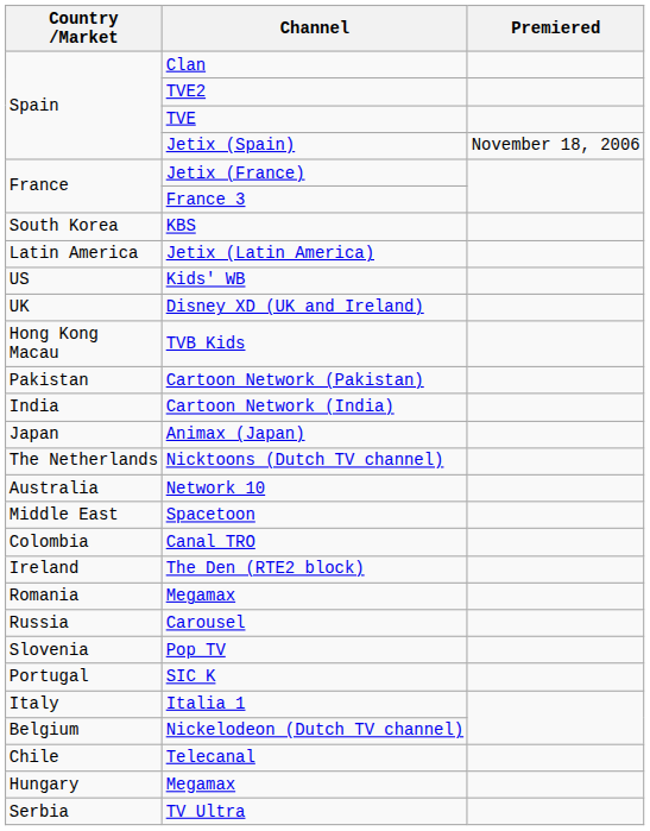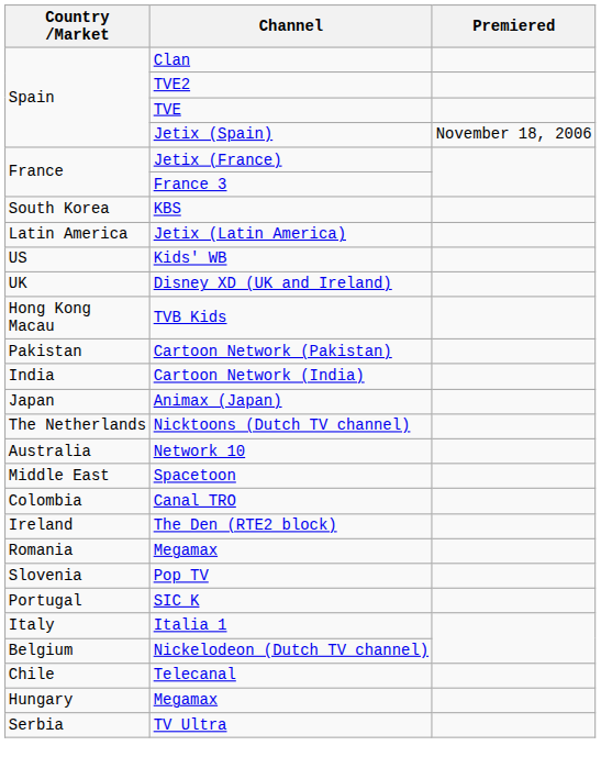- row: Russia | Carousel
